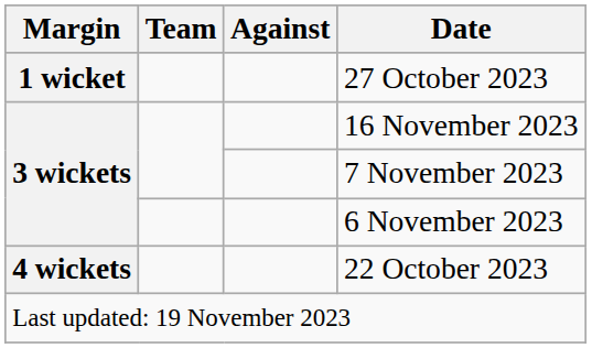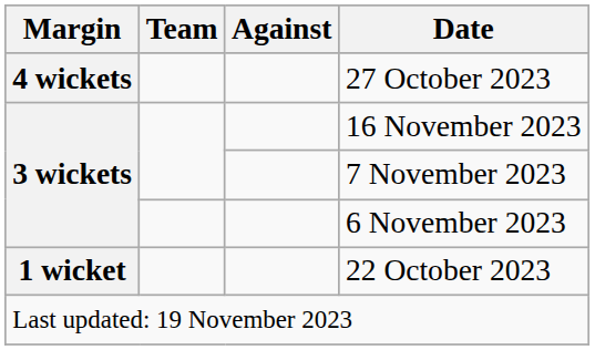27 October 2023 | Margin: 1 wicket -> 4 wickets
22 October 2023 | Margin: 4 wickets -> 1 wicket
